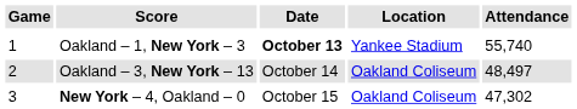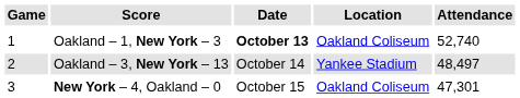Oakland – 1, New York – 3 | Location: Yankee Stadium -> Oakland Coliseum
Oakland – 1, New York – 3 | Attendance: 55,740 -> 52,740
Oakland – 3, New York – 13 | Location: Oakland Coliseum -> Yankee Stadium
New York – 4, Oakland – 0 | Attendance: 47,302 -> 47,301
